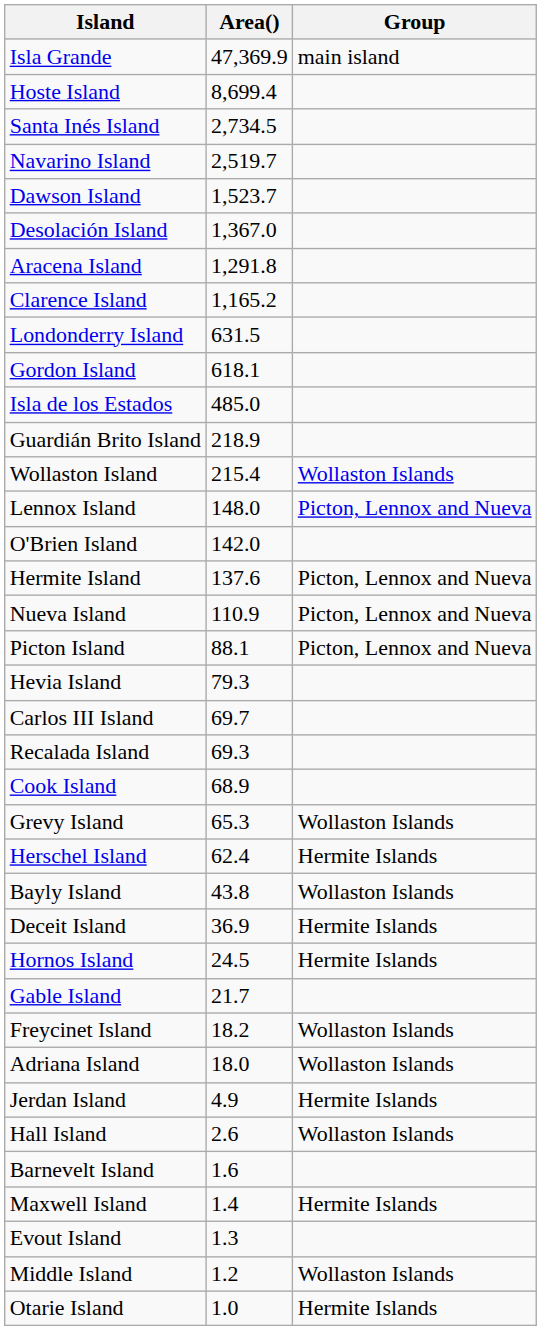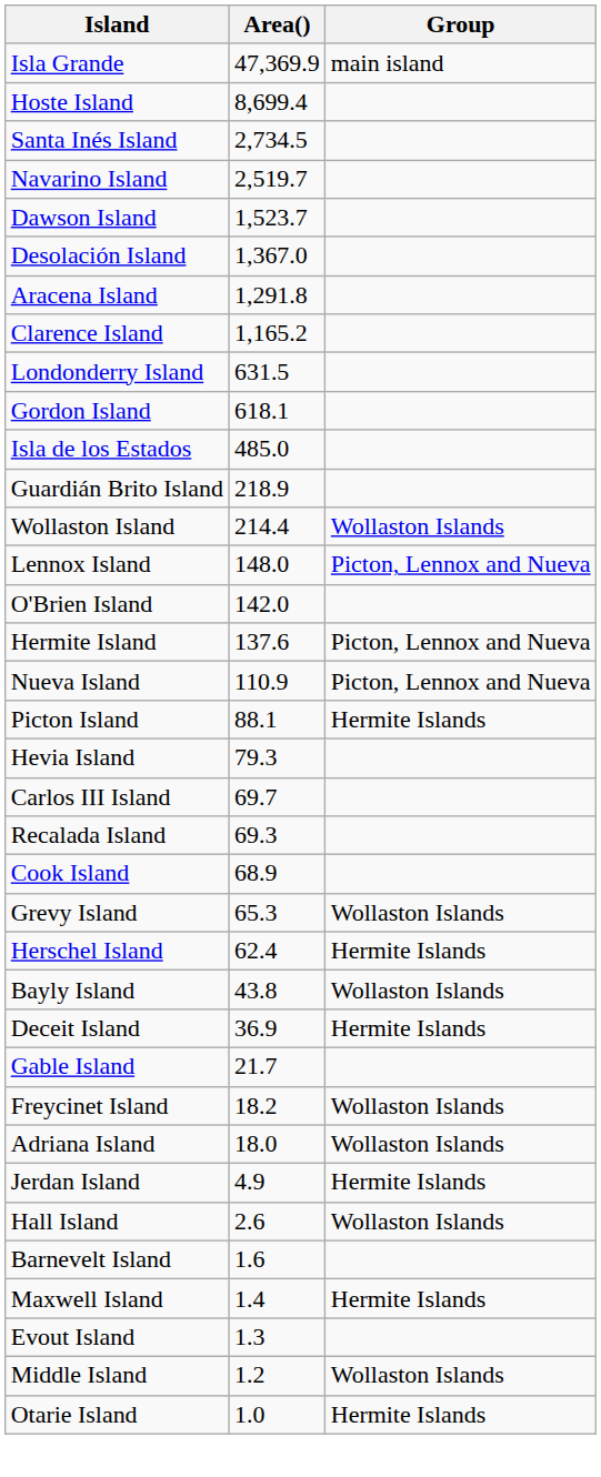Wollaston Island | Area(): 215.4 -> 214.4
Picton Island | Group: Picton, Lennox and Nueva -> Hermite Islands
- row: Hornos Island | 24.5 | Hermite Islands
